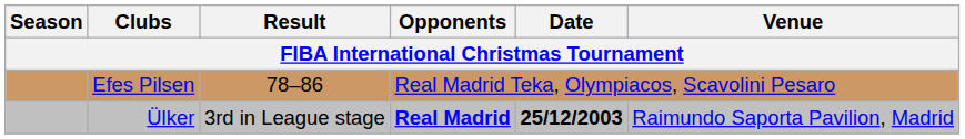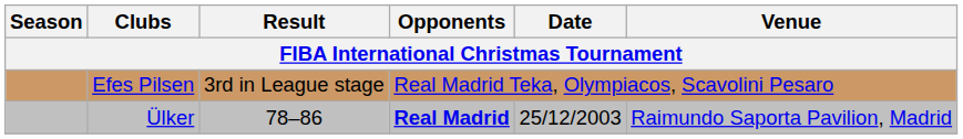Efes Pilsen | Result: 78–86 -> 3rd in League stage
Ülker | Result: 3rd in League stage -> 78–86
Ülker | Date: bold -> normal
